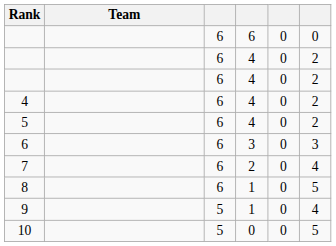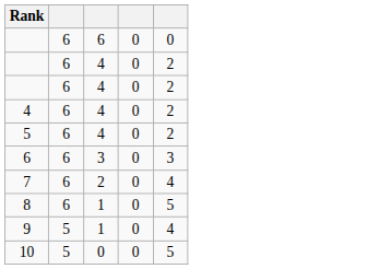- column: Team
